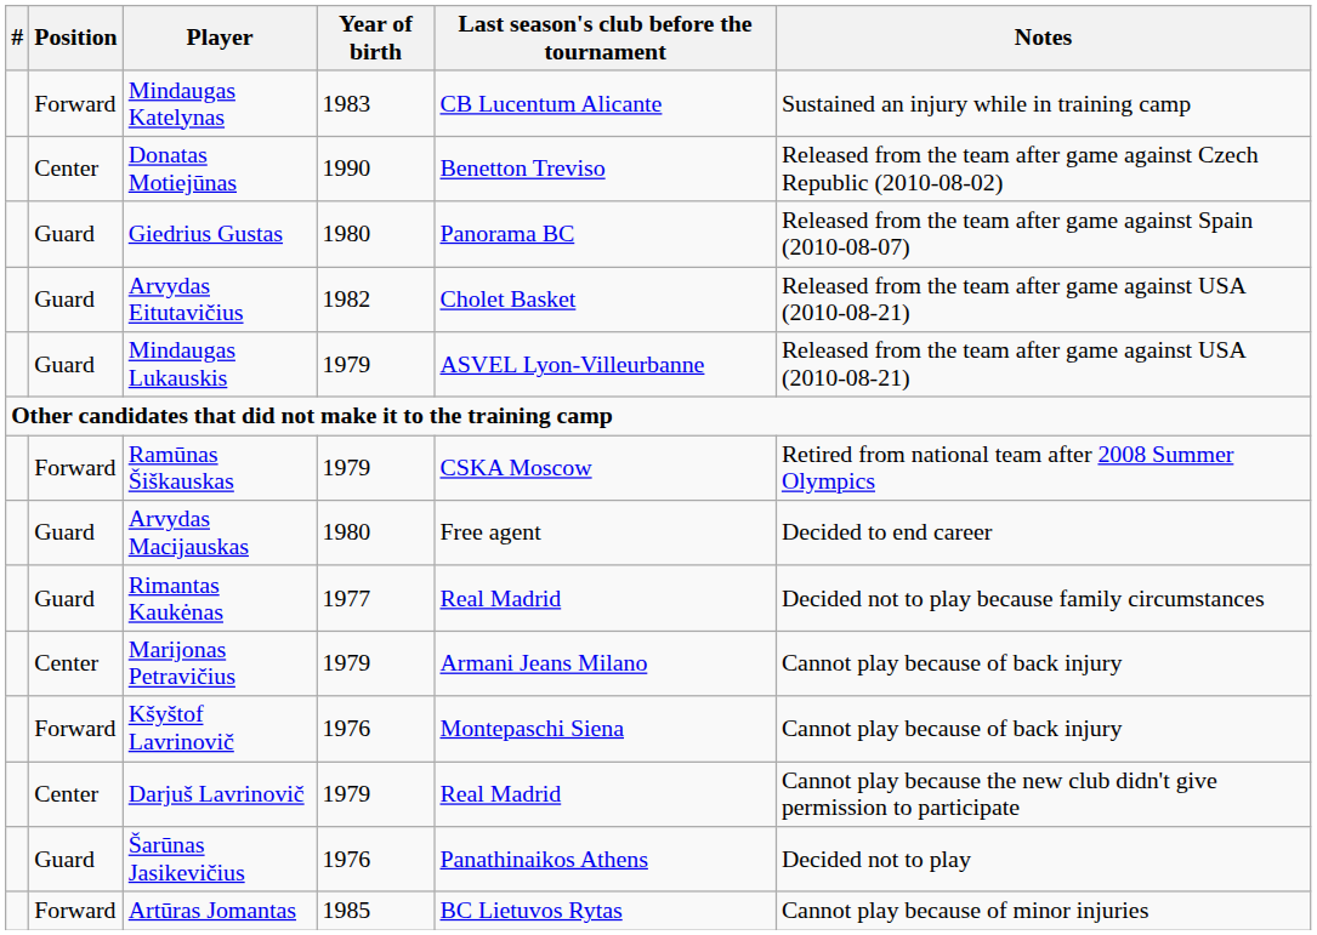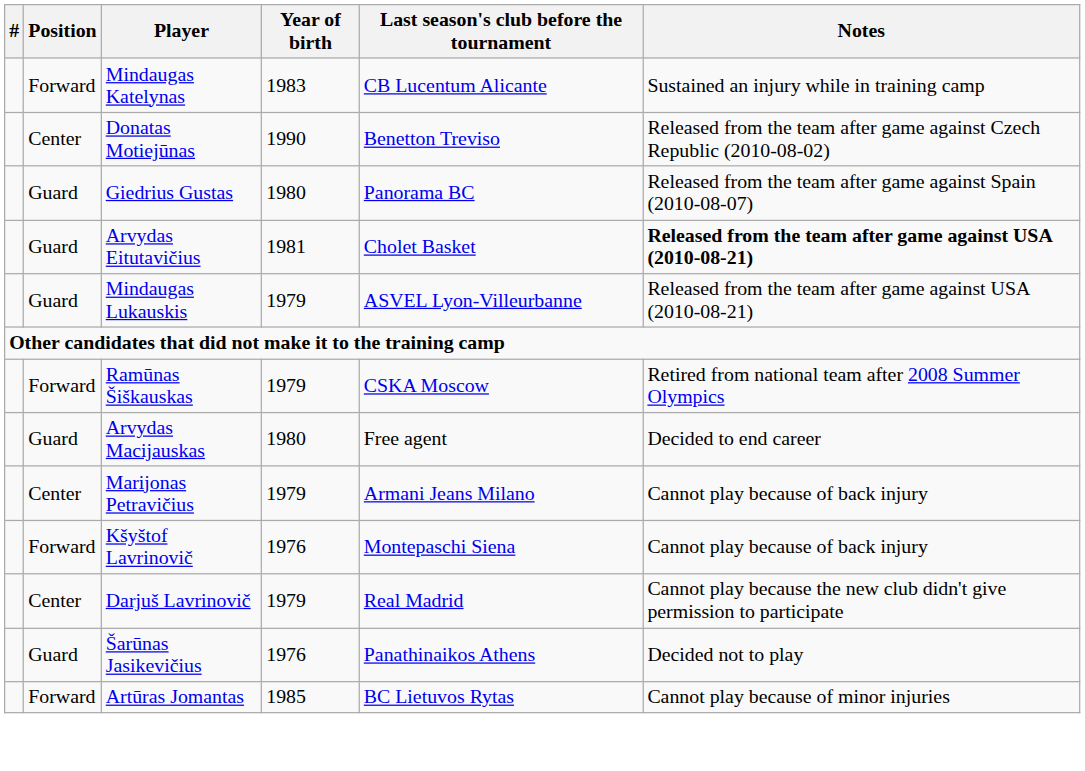Arvydas Eitutavičius | Year of birth: 1982 -> 1981
Arvydas Eitutavičius | Notes: normal -> bold
- row: Guard | Rimantas Kaukėnas | 1977 | Real Madrid | Decided not to play because family circumstances
